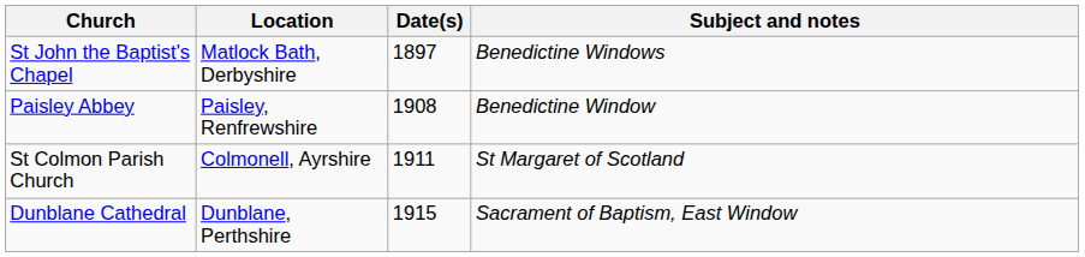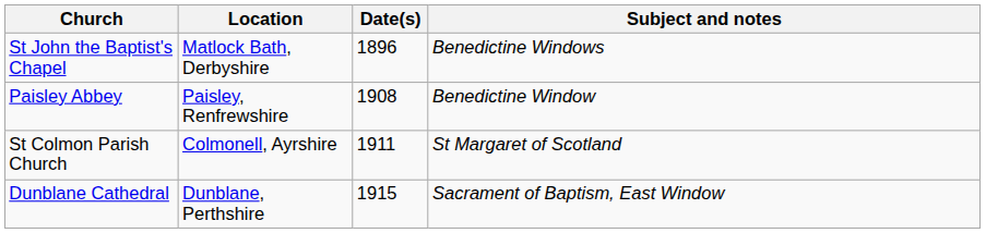St John the Baptist's Chapel | Date(s): 1897 -> 1896
